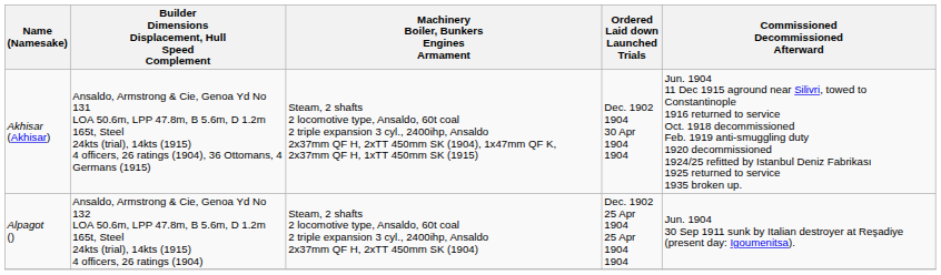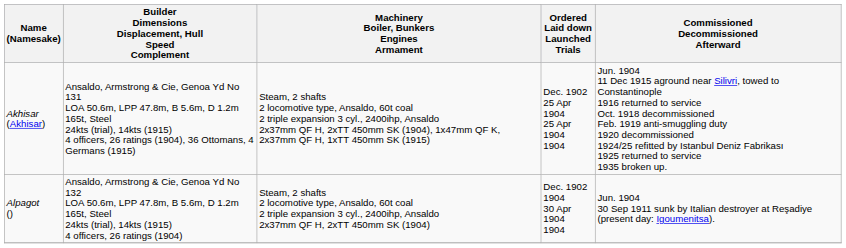Akhisar (Akhisar) | Ordered Laid down Launched Trials: Dec. 1902 1904 30 Apr 1904 1904 -> Dec. 1902 25 Apr 1904 25 Apr 1904 1904
Alpagot () | Ordered Laid down Launched Trials: Dec. 1902 25 Apr 1904 25 Apr 1904 1904 -> Dec. 1902 1904 30 Apr 1904 1904
